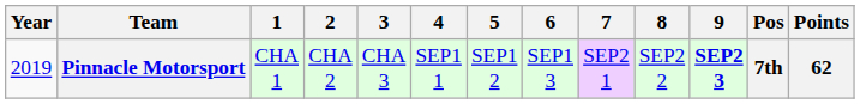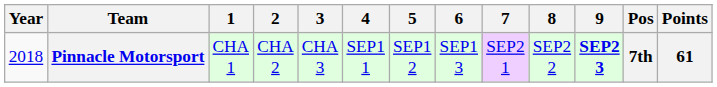Pinnacle Motorsport | Year: 2019 -> 2018
Pinnacle Motorsport | Points: 62 -> 61
